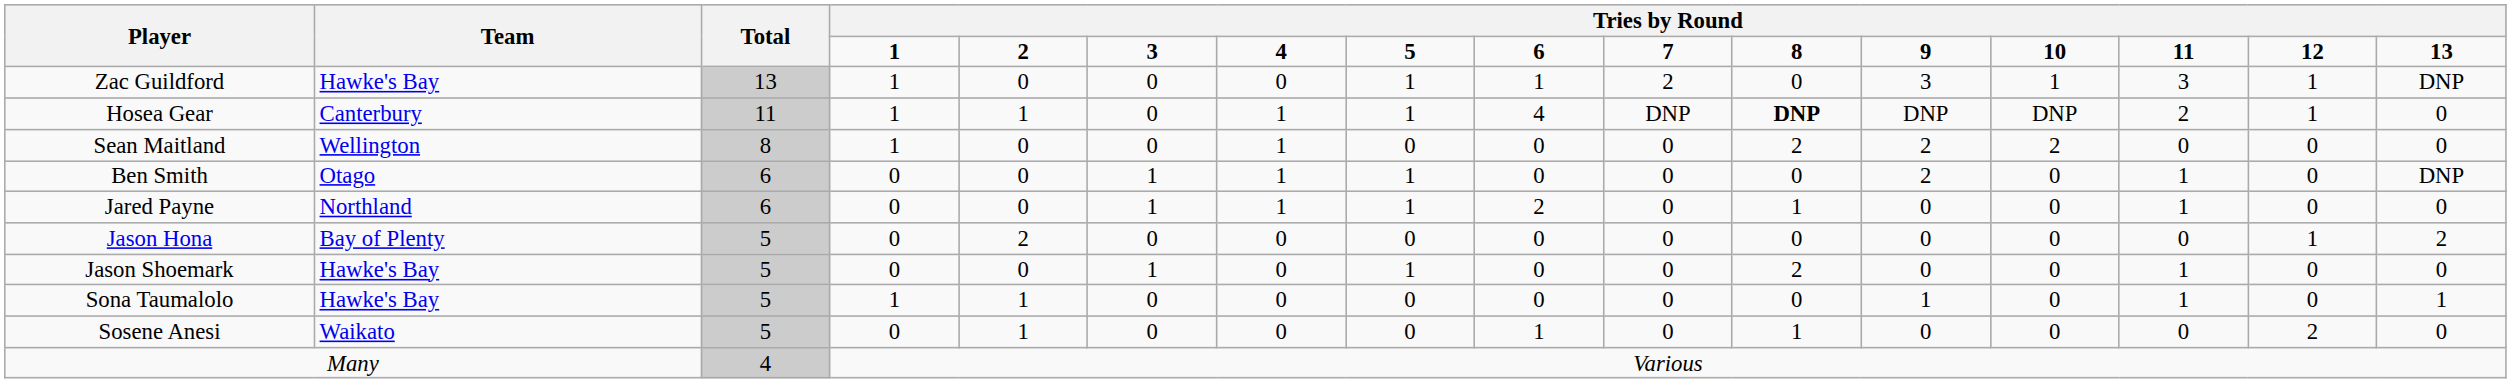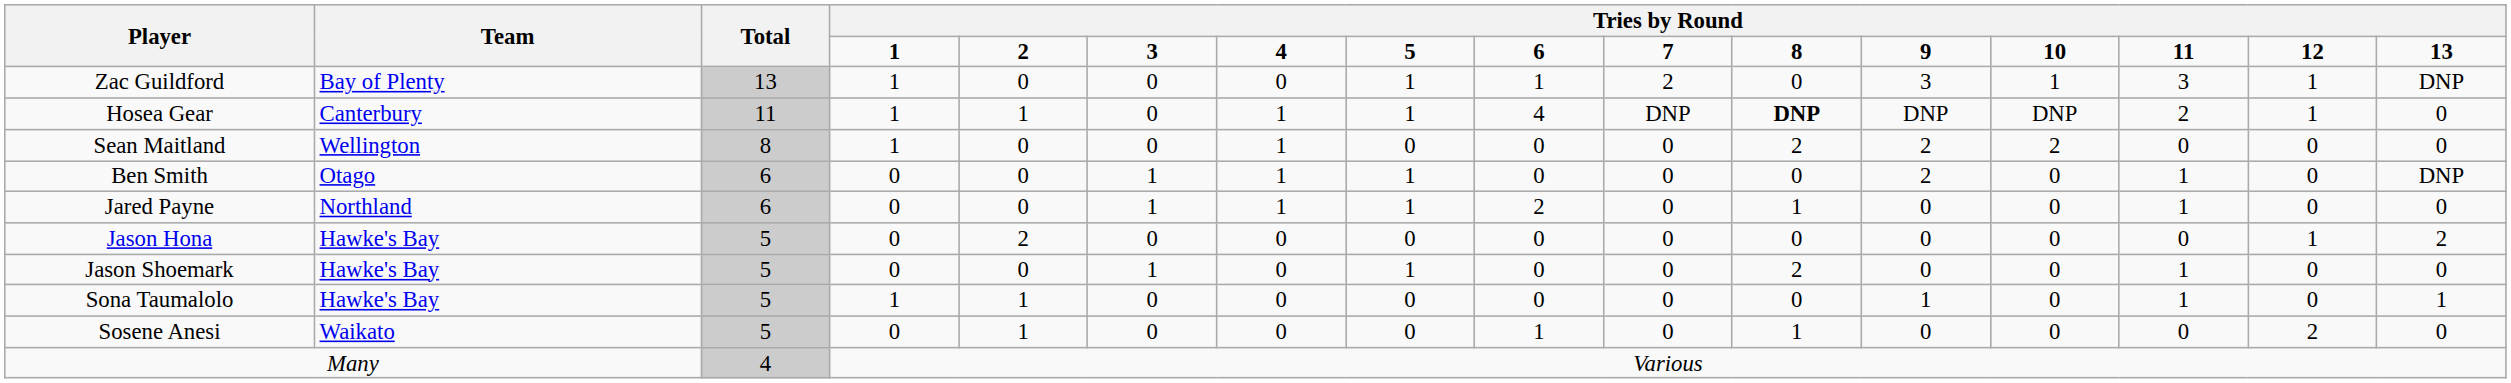Zac Guildford | Team: Hawke's Bay -> Bay of Plenty
Jason Hona | Team: Bay of Plenty -> Hawke's Bay
